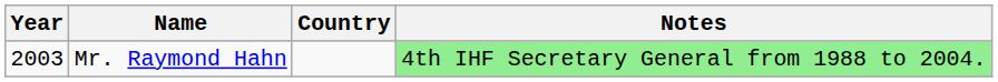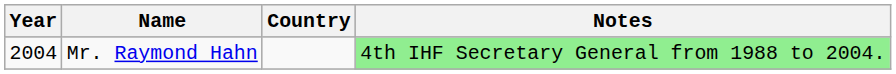Mr. Raymond Hahn | Year: 2003 -> 2004
